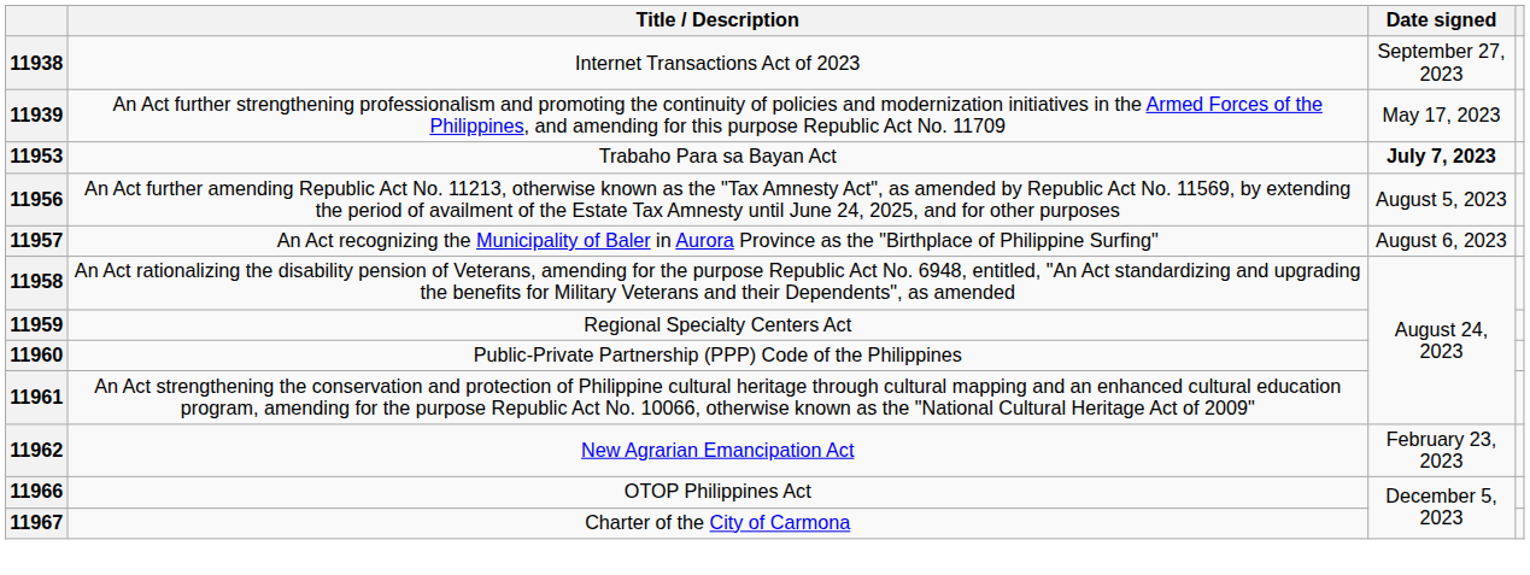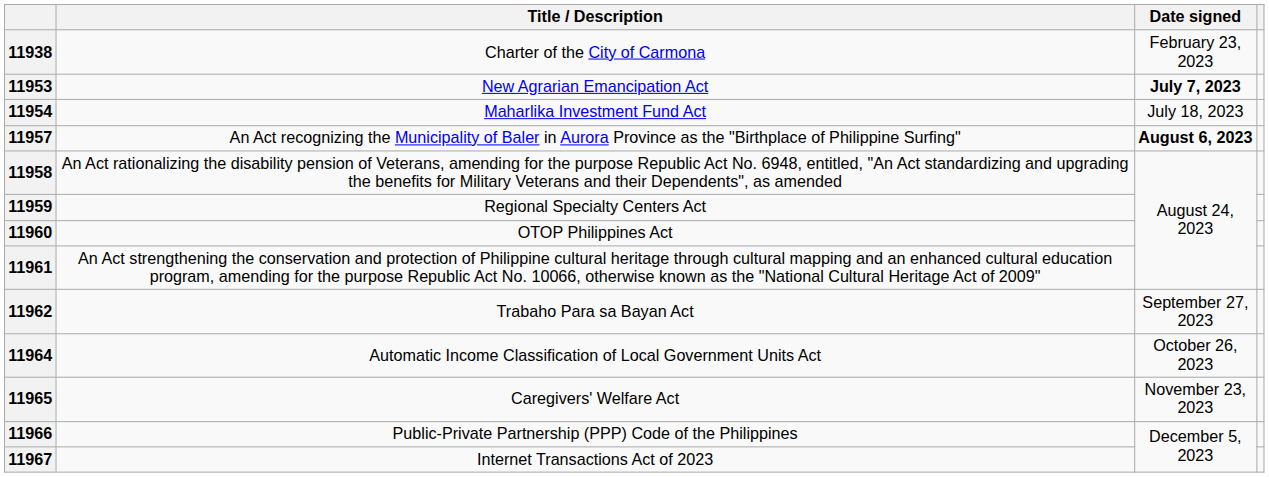11938 | Title / Description: Internet Transactions Act of 2023 -> Charter of the City of Carmona
11938 | Date signed: September 27, 2023 -> February 23, 2023
- row: 11939 | An Act further strengthening professionalism and promoting the continuity of policies and modernization initiatives in the Armed Forces of the Philippines, and amending for this purpose Republic Act No. 11709 | May 17, 2023
11953 | Title / Description: Trabaho Para sa Bayan Act -> New Agrarian Emancipation Act
+ row: 11954 | Maharlika Investment Fund Act | July 18, 2023
- row: 11956 | An Act further amending Republic Act No. 11213, otherwise known as the "Tax Amnesty Act", as amended by Republic Act No. 11569, by extending the period of availment of the Estate Tax Amnesty until June 24, 2025, and for other purposes | August 5, 2023
11957 | Date signed: normal -> bold
11960 | Title / Description: Public-Private Partnership (PPP) Code of the Philippines -> OTOP Philippines Act
11962 | Title / Description: New Agrarian Emancipation Act -> Trabaho Para sa Bayan Act
11962 | Date signed: February 23, 2023 -> September 27, 2023
+ row: 11964 | Automatic Income Classification of Local Government Units Act | October 26, 2023
+ row: 11965 | Caregivers' Welfare Act | November 23, 2023
11966 | Title / Description: OTOP Philippines Act -> Public-Private Partnership (PPP) Code of the Philippines
11967 | Title / Description: Charter of the City of Carmona -> Internet Transactions Act of 2023
